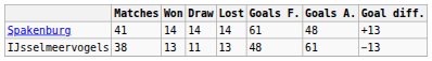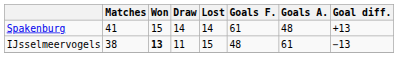Spakenburg | Won: 14 -> 15
IJsselmeervogels | Won: normal -> bold
IJsselmeervogels | Lost: 13 -> 15
